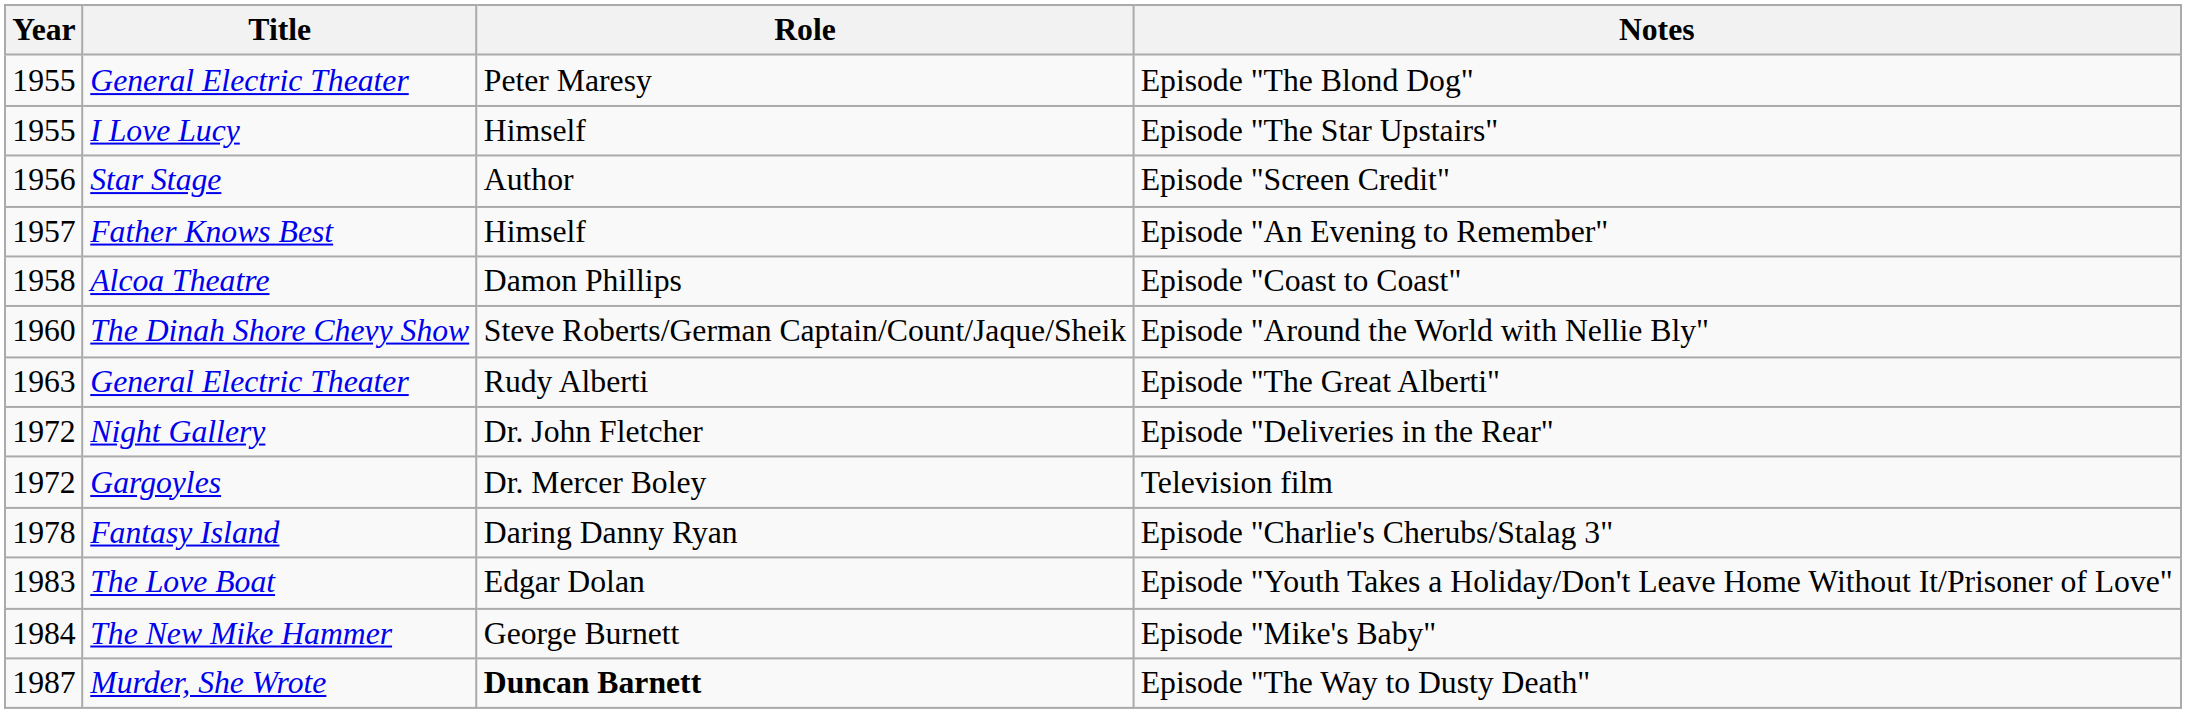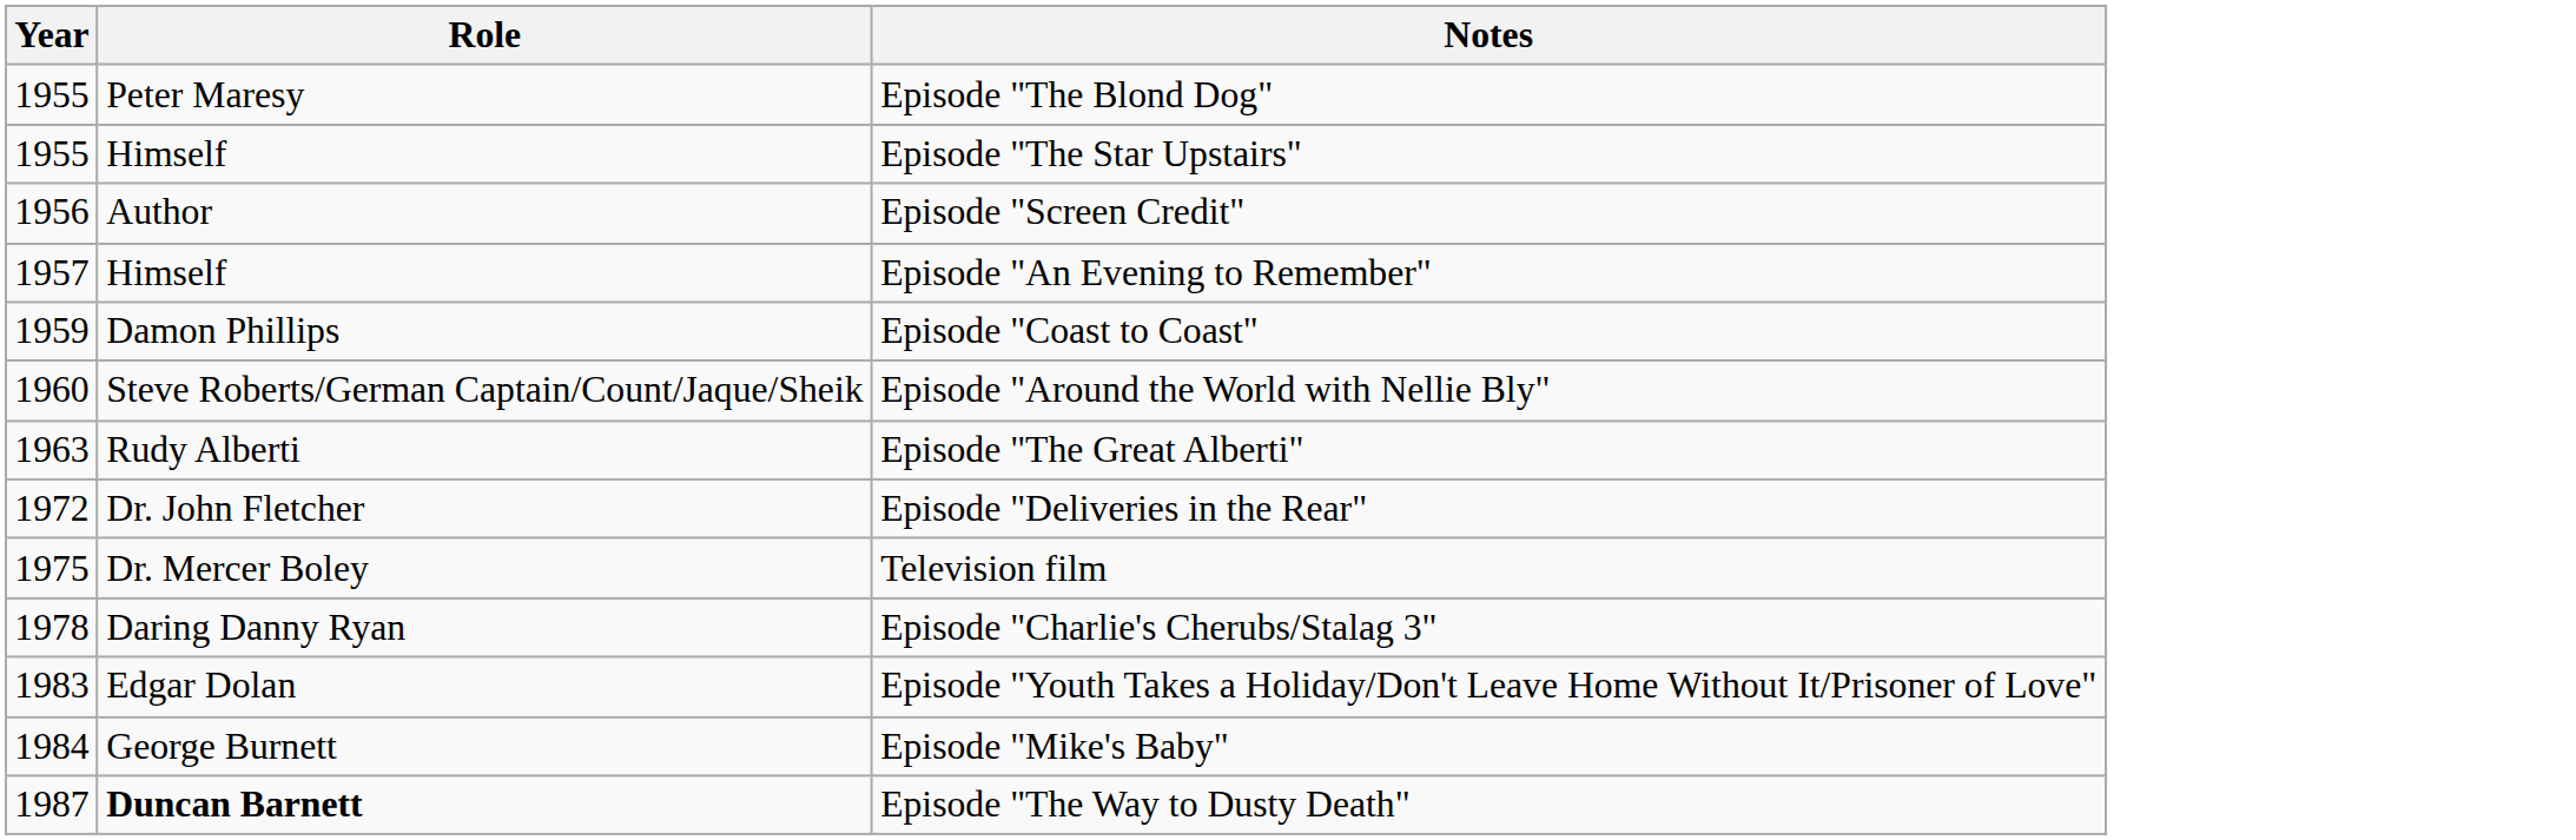- column: Title | General Electric Theater | I Love Lucy | Star Stage | Father Knows Best | Alcoa Theatre | The Dinah Shore Chevy Show | General Electric Theater | Night Gallery | Gargoyles | Fantasy Island | The Love Boat | The New Mike Hammer | Murder, She Wrote
Episode "Coast to Coast" | Year: 1958 -> 1959
Television film | Year: 1972 -> 1975
